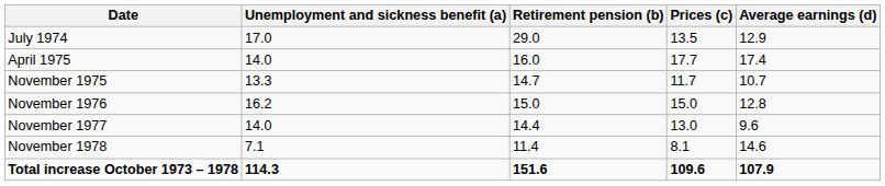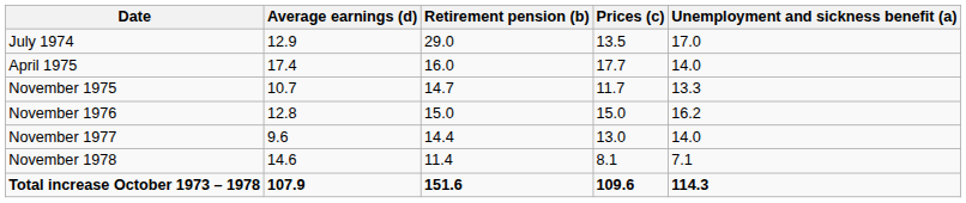columns swapped: Unemployment and sickness benefit (a) <-> Average earnings (d)
